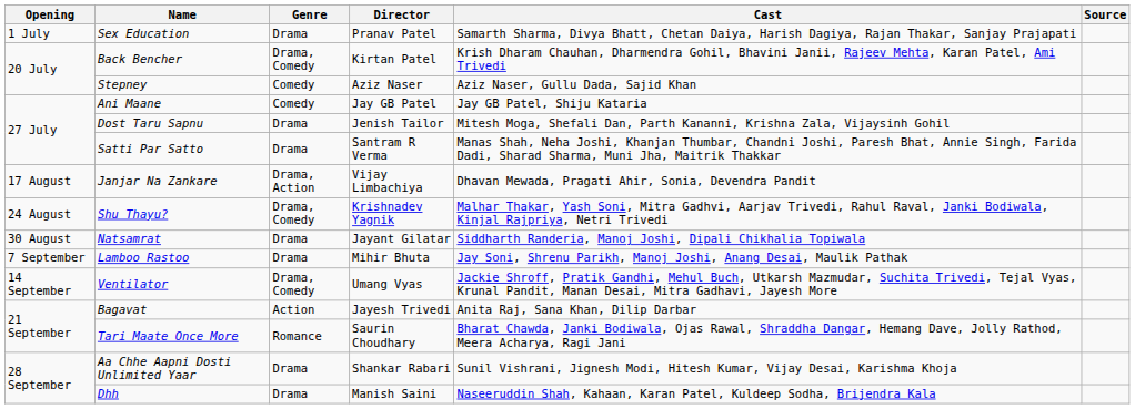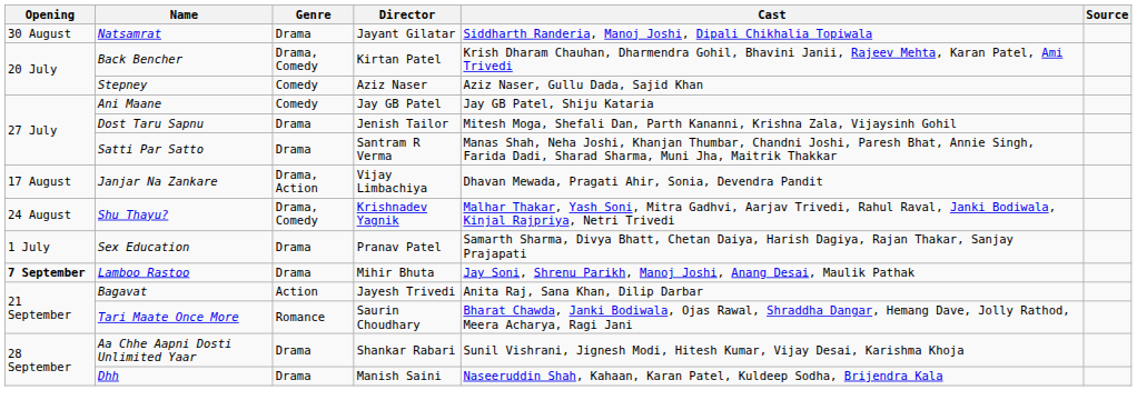rows swapped: Sex Education <-> Natsamrat
Lamboo Rastoo | Opening: normal -> bold
- row: 14 September | Ventilator | Drama, Comedy | Umang Vyas | Jackie Shroff, Pratik Gandhi, Mehul Buch, Utkarsh Mazmudar, Suchita Trivedi, Tejal Vyas, Krunal Pandit, Manan Desai, Mitra Gadhavi, Jayesh More
